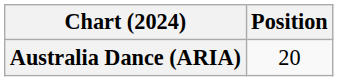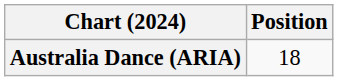Australia Dance (ARIA) | Position: 20 -> 18
